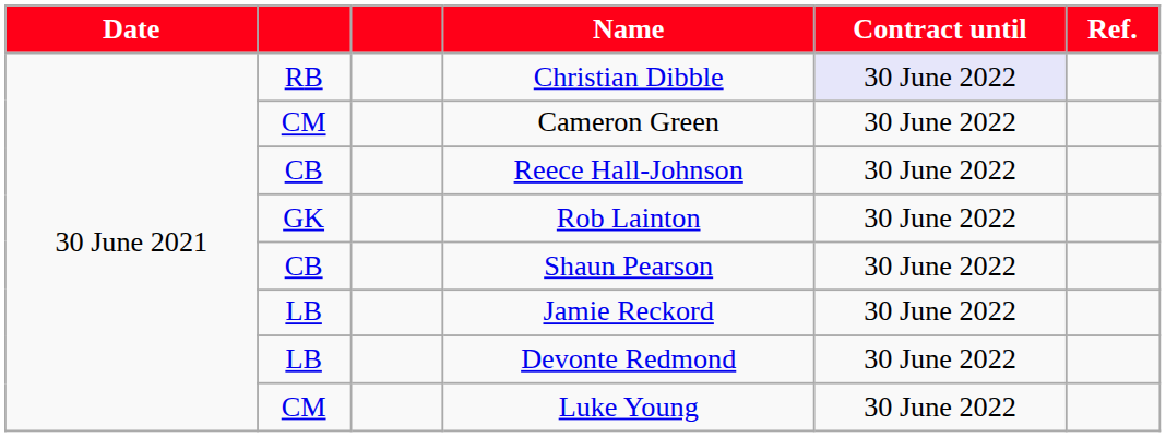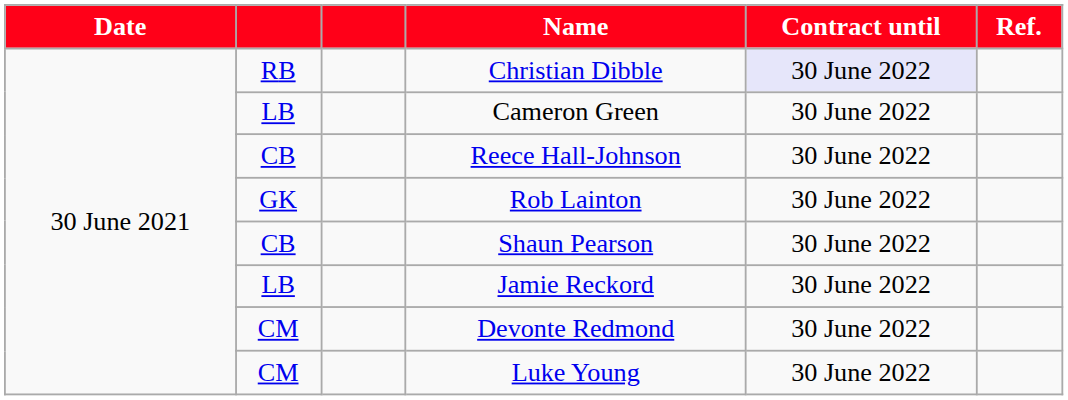Cameron Green | column 2: CM -> LB
Devonte Redmond | column 2: LB -> CM
